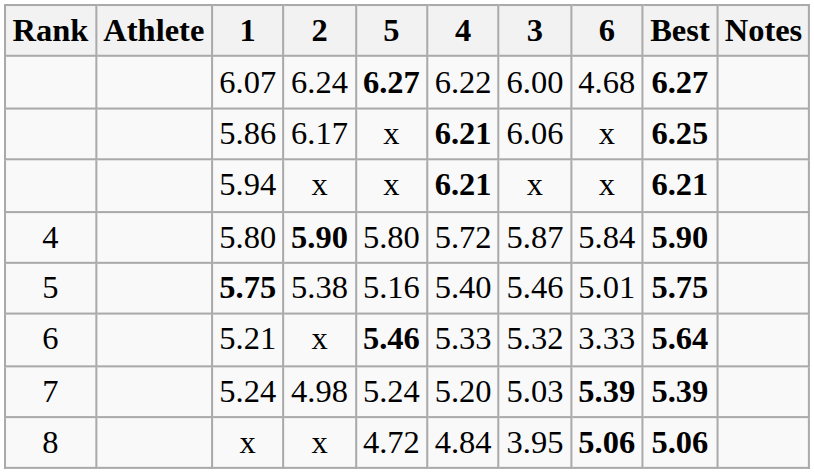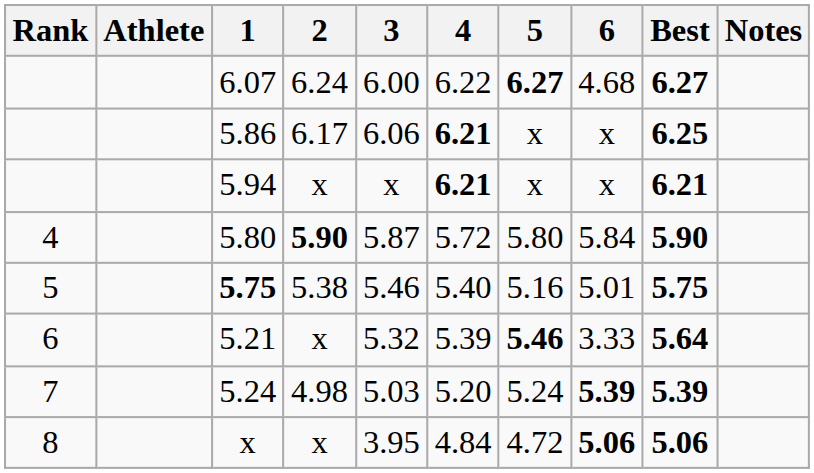columns swapped: 3 <-> 5
5.21 | 4: 5.33 -> 5.39
